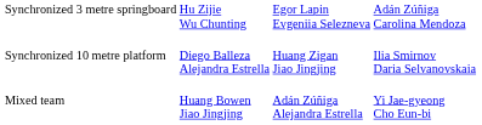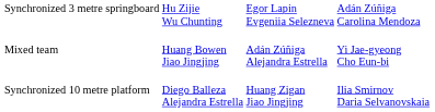rows swapped: Synchronized 10 metre platform <-> Mixed team
